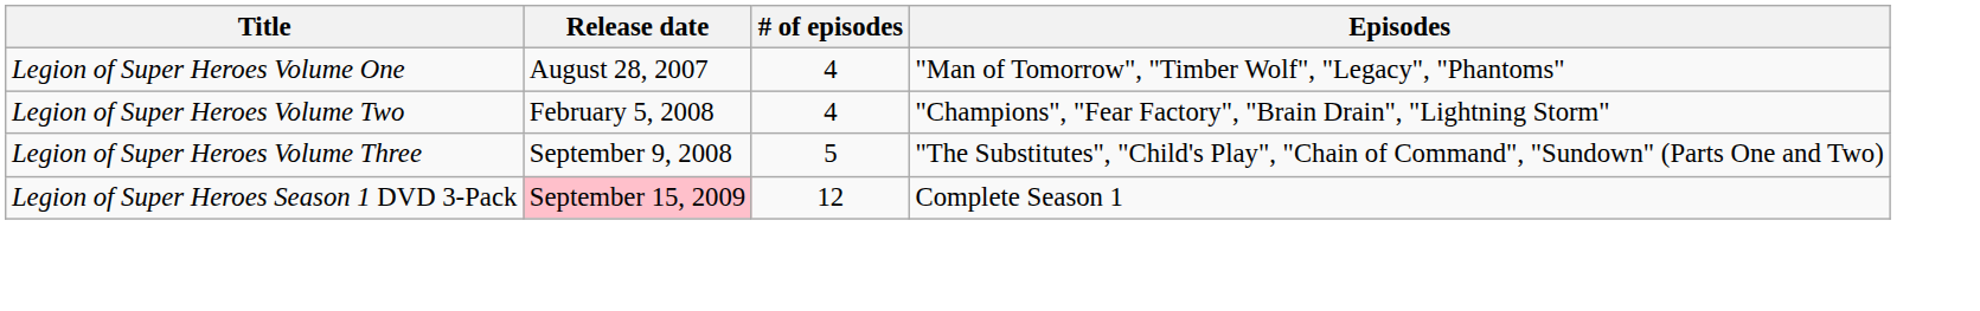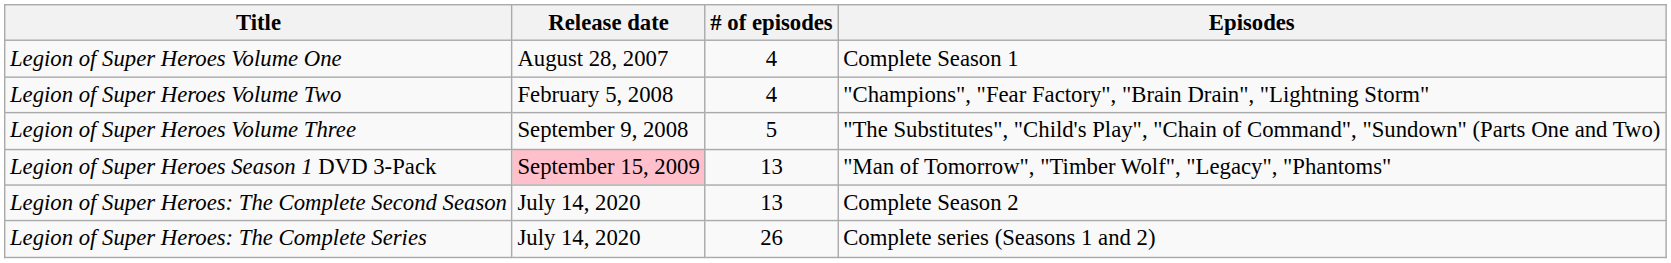Legion of Super Heroes Volume One | Episodes: "Man of Tomorrow", "Timber Wolf", "Legacy", "Phantoms" -> Complete Season 1
Legion of Super Heroes Season 1 DVD 3-Pack | # of episodes: 12 -> 13
Legion of Super Heroes Season 1 DVD 3-Pack | Episodes: Complete Season 1 -> "Man of Tomorrow", "Timber Wolf", "Legacy", "Phantoms"
+ row: Legion of Super Heroes: The Complete Second Season | July 14, 2020 | 13 | Complete Season 2
+ row: Legion of Super Heroes: The Complete Series | July 14, 2020 | 26 | Complete series (Seasons 1 and 2)
